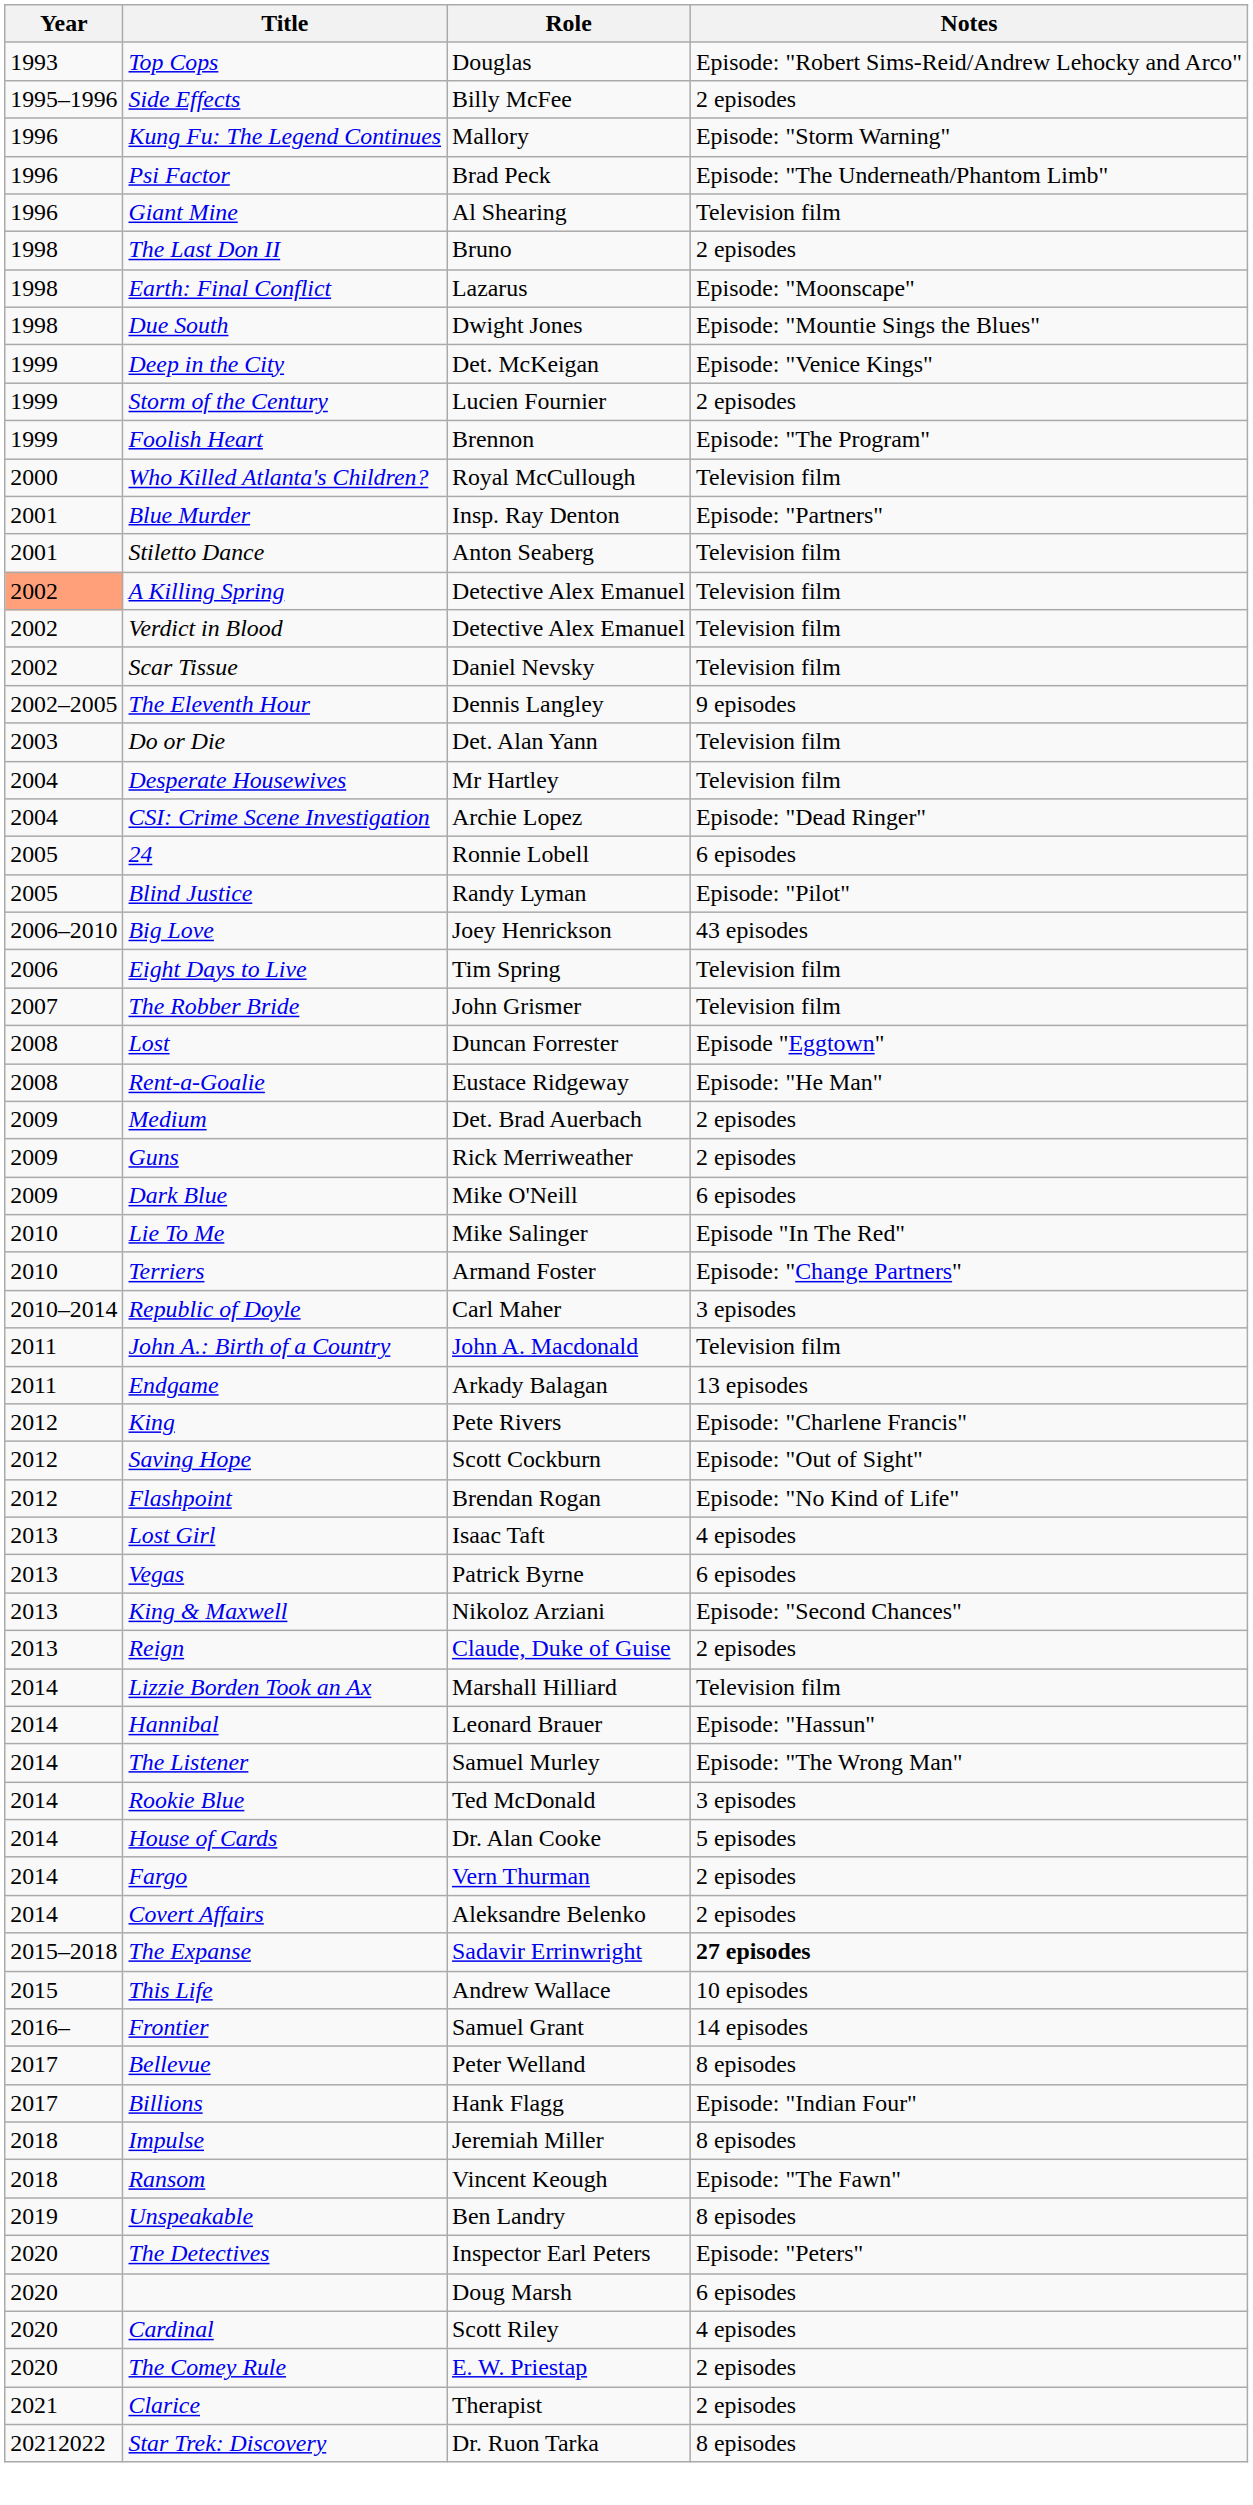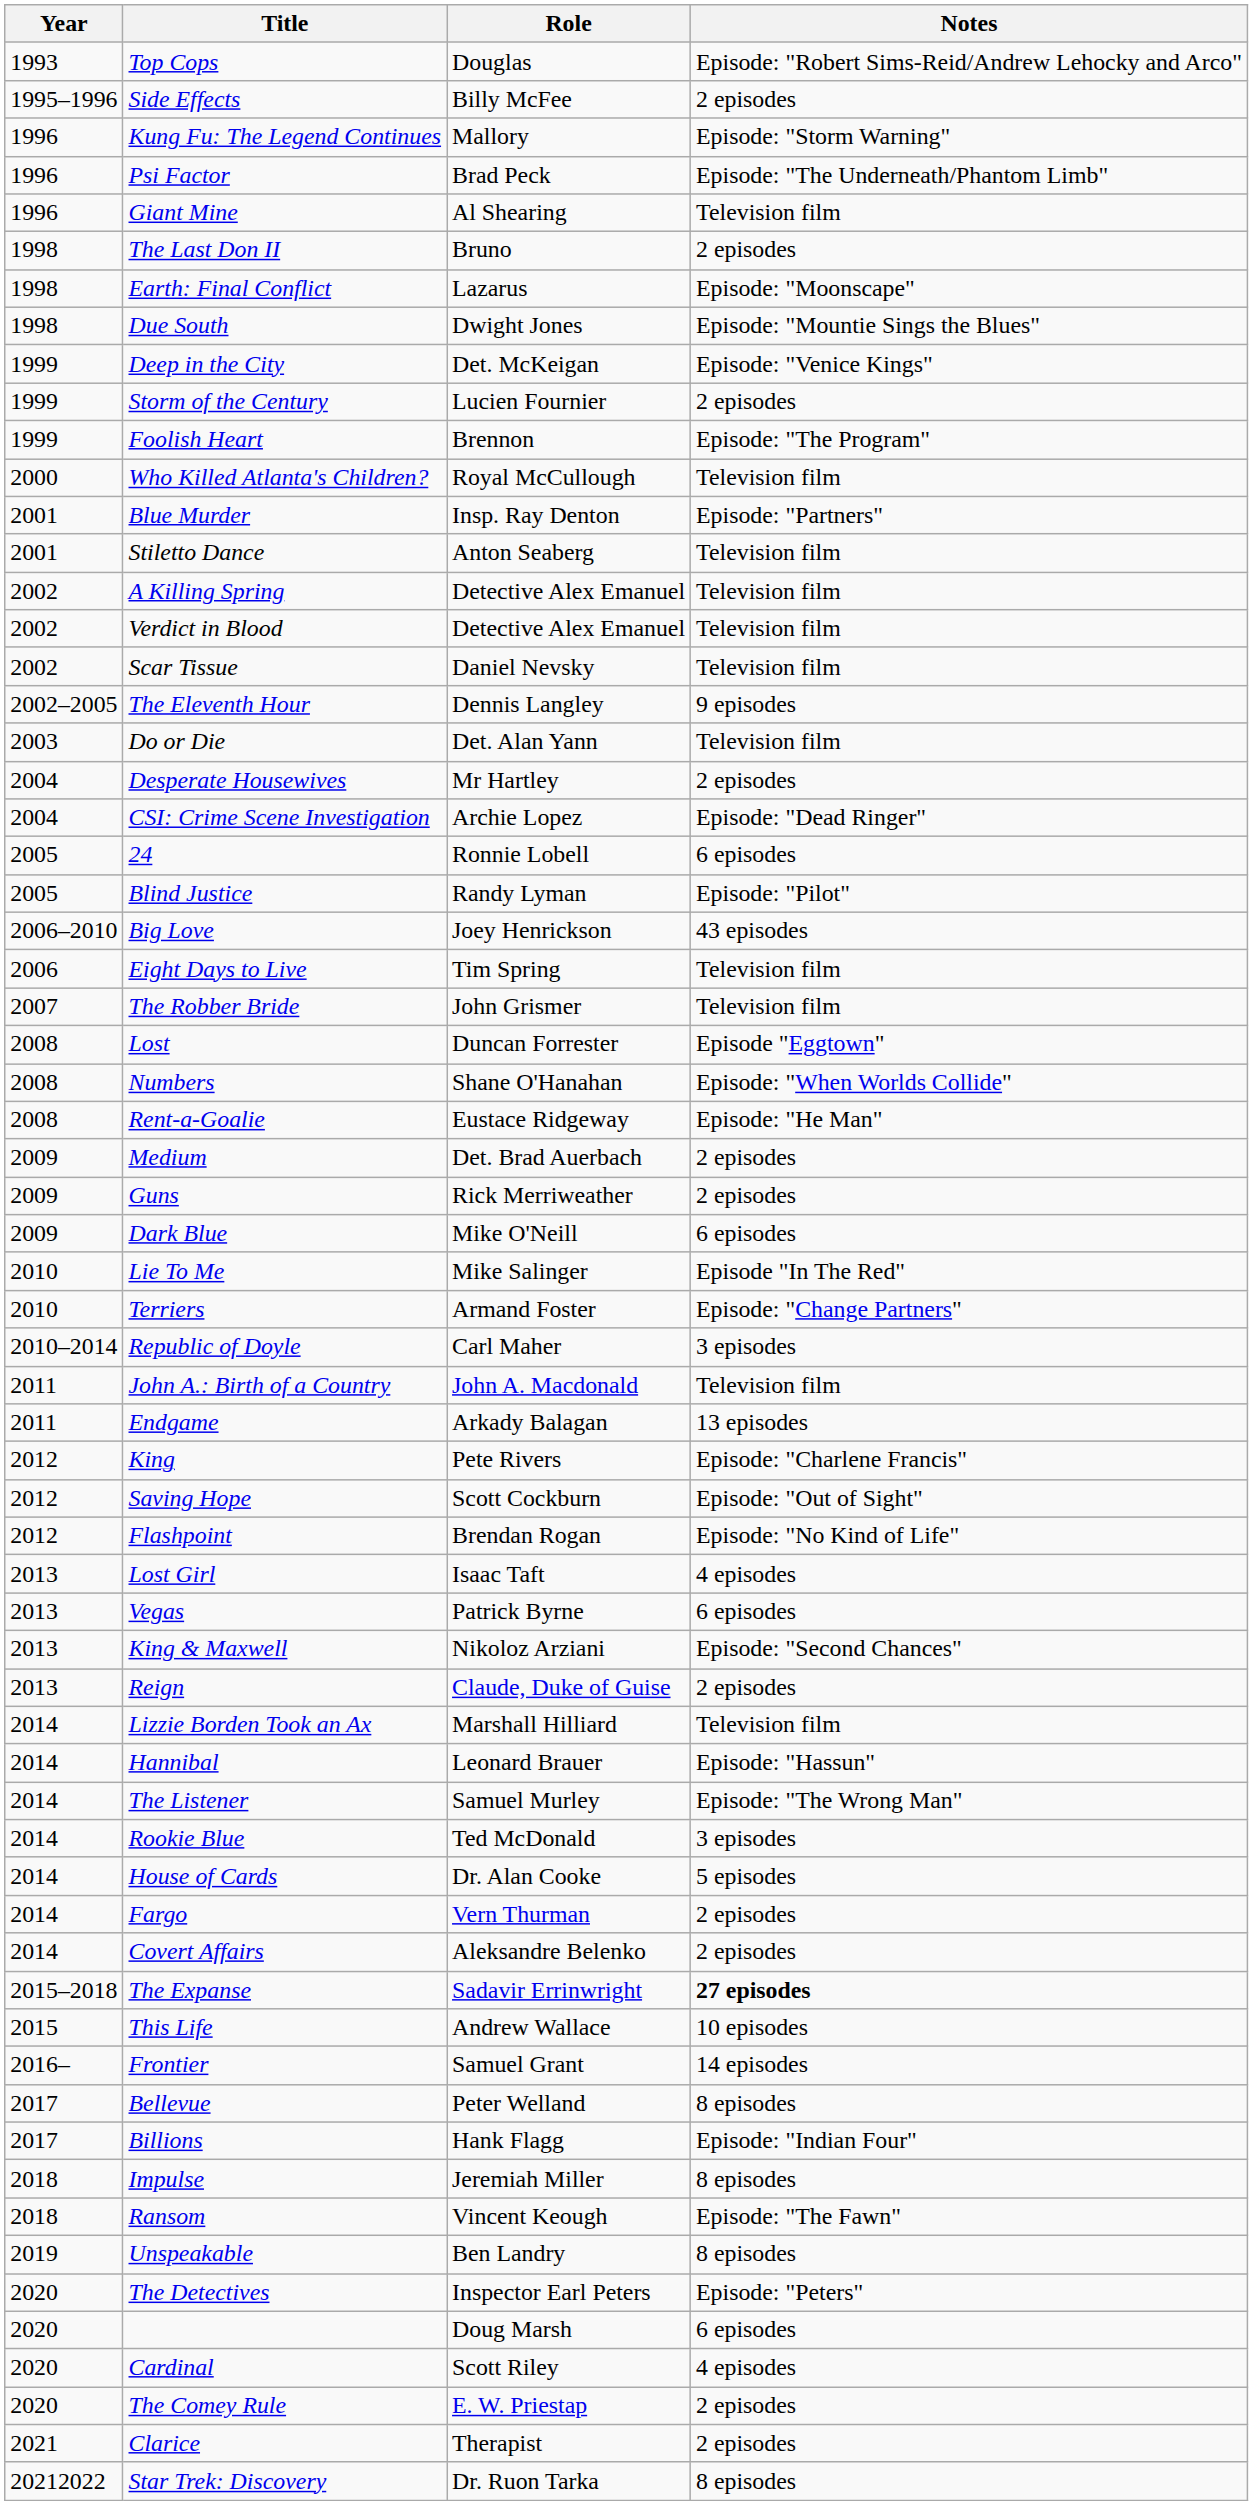A Killing Spring | Year: lightsalmon background -> no background
Desperate Housewives | Notes: Television film -> 2 episodes
+ row: 2008 | Numbers | Shane O'Hanahan | Episode: "When Worlds Collide"
